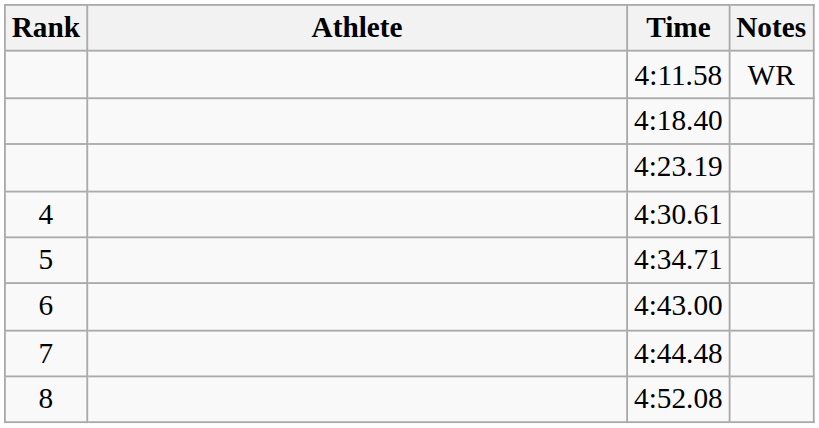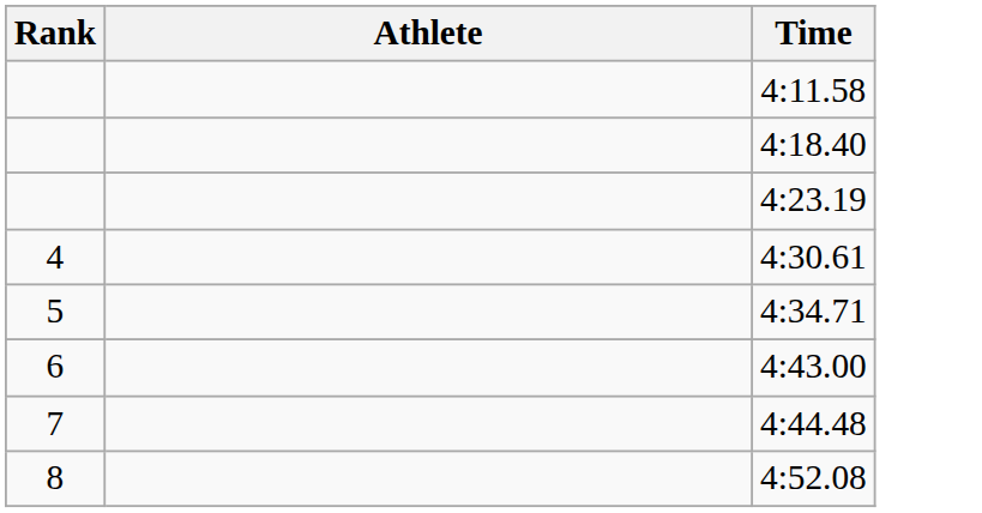- column: Notes | WR
